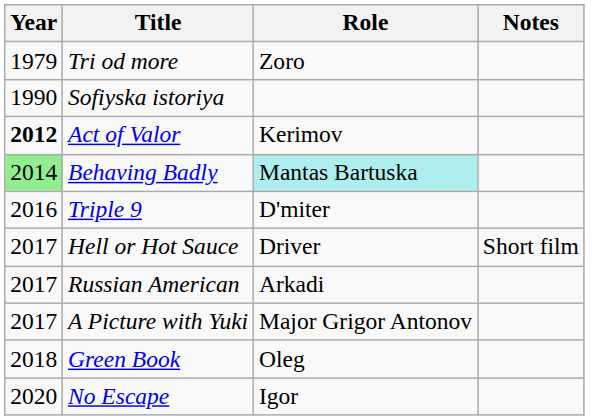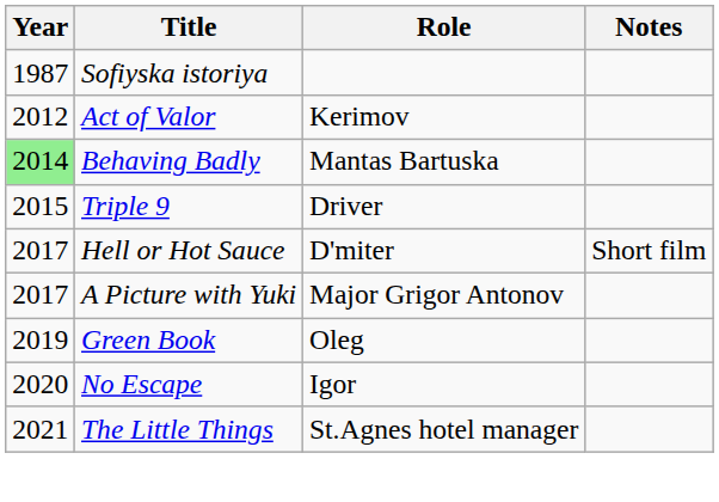- row: 1979 | Tri od more | Zoro
Sofiyska istoriya | Year: 1990 -> 1987
Act of Valor | Year: bold -> normal
Behaving Badly | Role: paleturquoise background -> no background
Triple 9 | Year: 2016 -> 2015
Triple 9 | Role: D'miter -> Driver
Hell or Hot Sauce | Role: Driver -> D'miter
- row: 2017 | Russian American | Arkadi
Green Book | Year: 2018 -> 2019
+ row: 2021 | The Little Things | St.Agnes hotel manager
